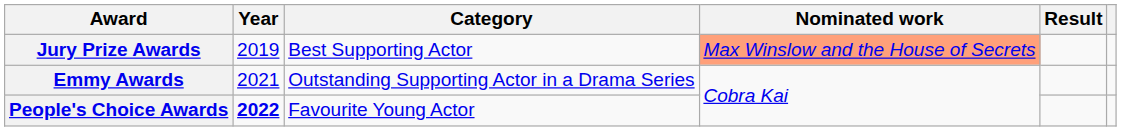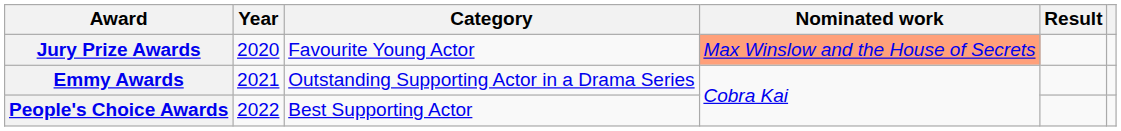Jury Prize Awards | Year: 2019 -> 2020
Jury Prize Awards | Category: Best Supporting Actor -> Favourite Young Actor
People's Choice Awards | Year: bold -> normal
People's Choice Awards | Category: Favourite Young Actor -> Best Supporting Actor
